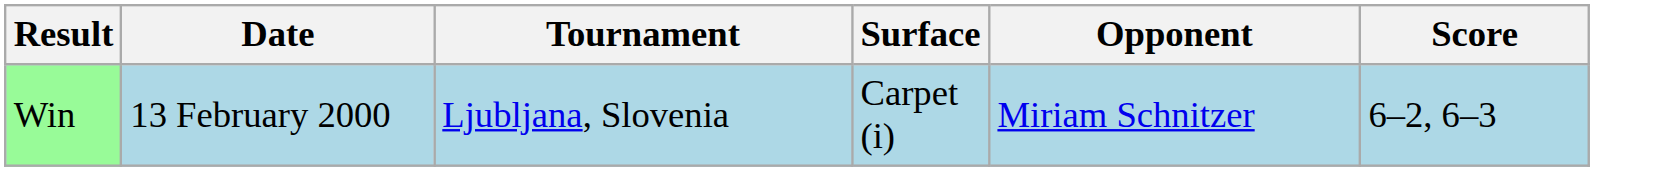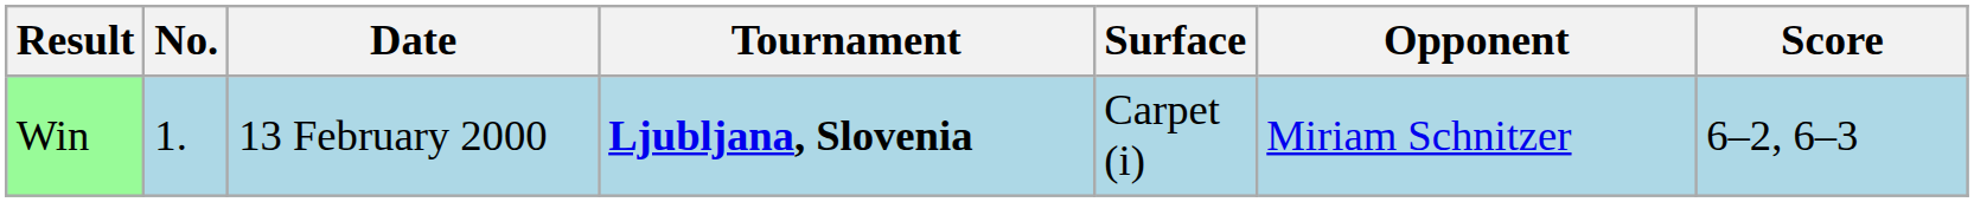+ column: No. | 1.
Win | Tournament: normal -> bold
